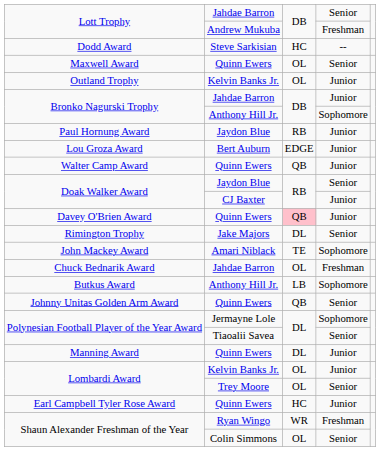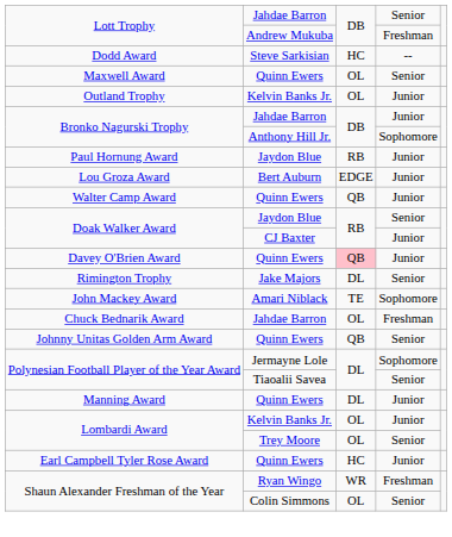- row: Butkus Award | Anthony Hill Jr. | LB | Sophomore
